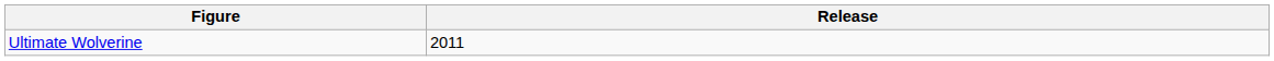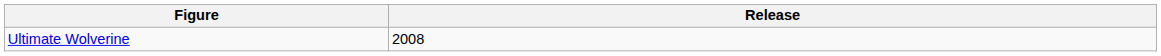Ultimate Wolverine | Release: 2011 -> 2008
